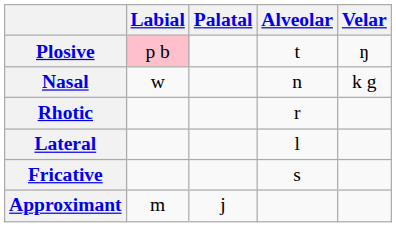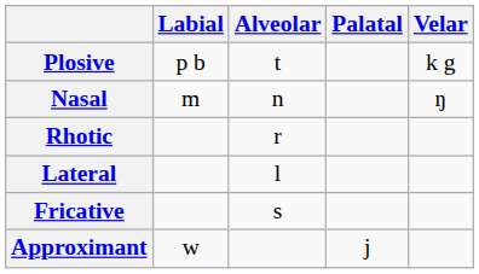columns swapped: Alveolar <-> Palatal
Plosive | Labial: pink background -> no background
Plosive | Velar: ŋ -> k g
Nasal | Labial: w -> m
Nasal | Velar: k g -> ŋ
Approximant | Labial: m -> w
